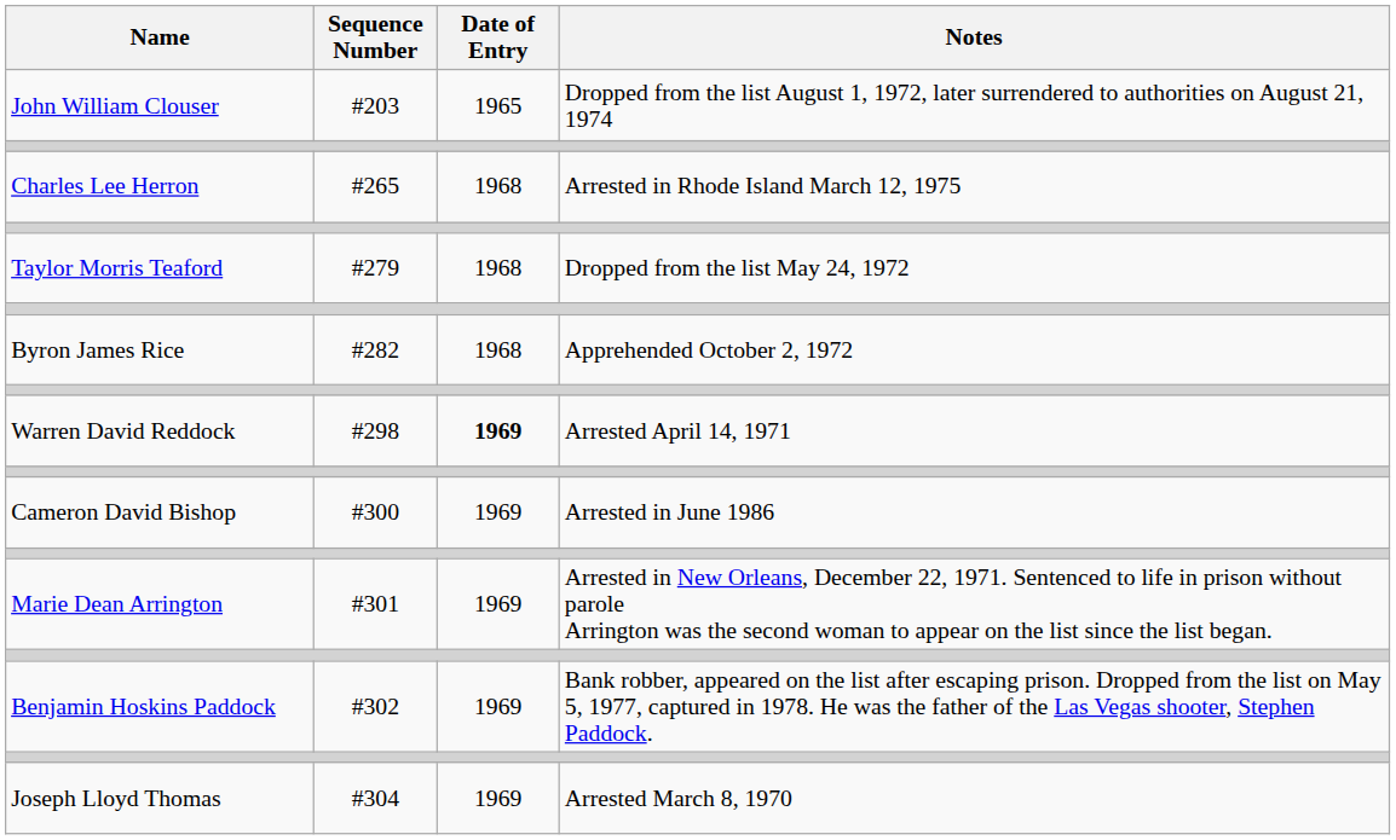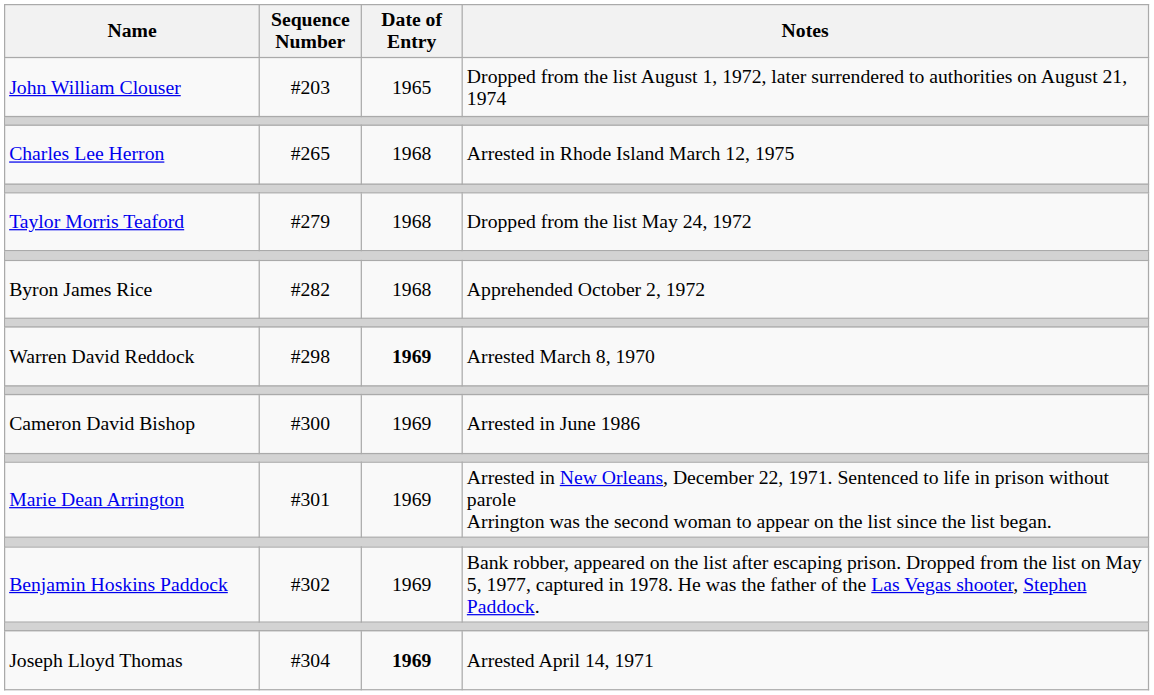Warren David Reddock | Notes: Arrested April 14, 1971 -> Arrested March 8, 1970
Joseph Lloyd Thomas | Date of Entry: normal -> bold
Joseph Lloyd Thomas | Notes: Arrested March 8, 1970 -> Arrested April 14, 1971
